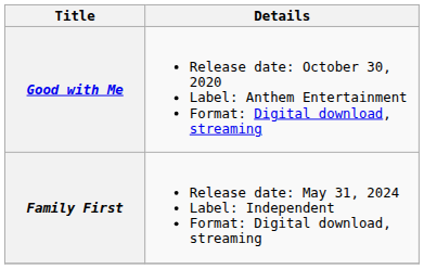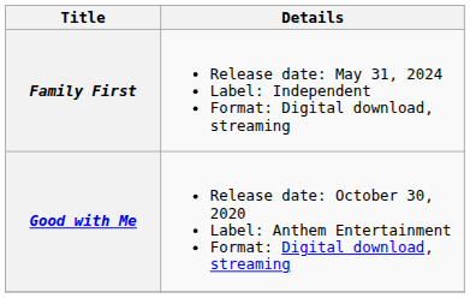rows swapped: Good with Me <-> Family First
